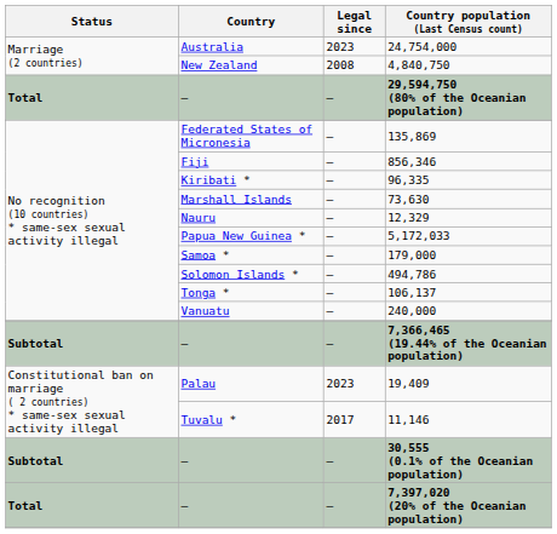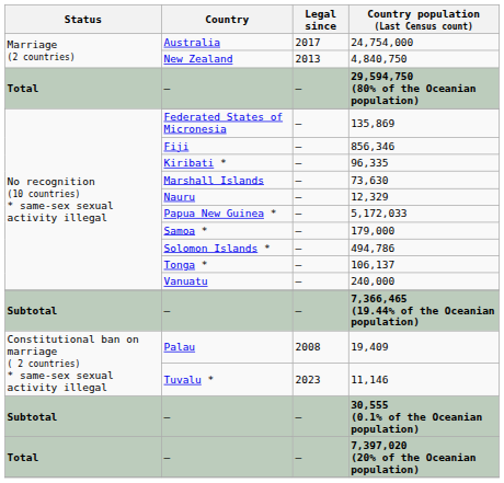24,754,000 | Legal since: 2023 -> 2017
4,840,750 | Legal since: 2008 -> 2013
19,409 | Legal since: 2023 -> 2008
11,146 | Legal since: 2017 -> 2023
